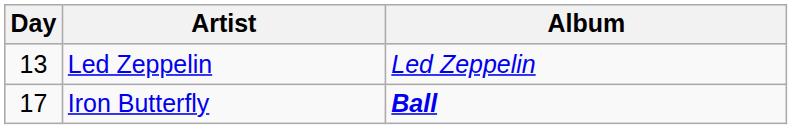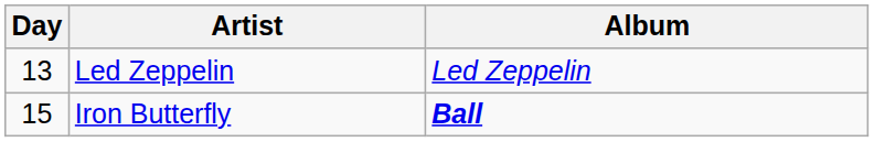Iron Butterfly | Day: 17 -> 15
